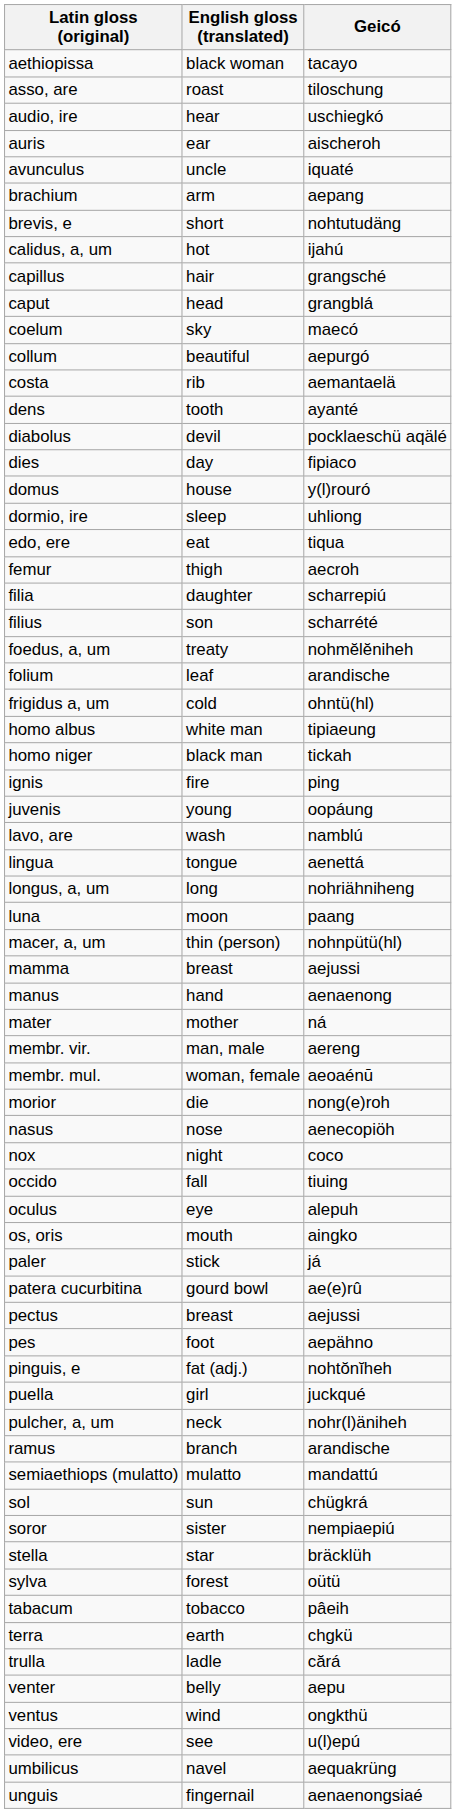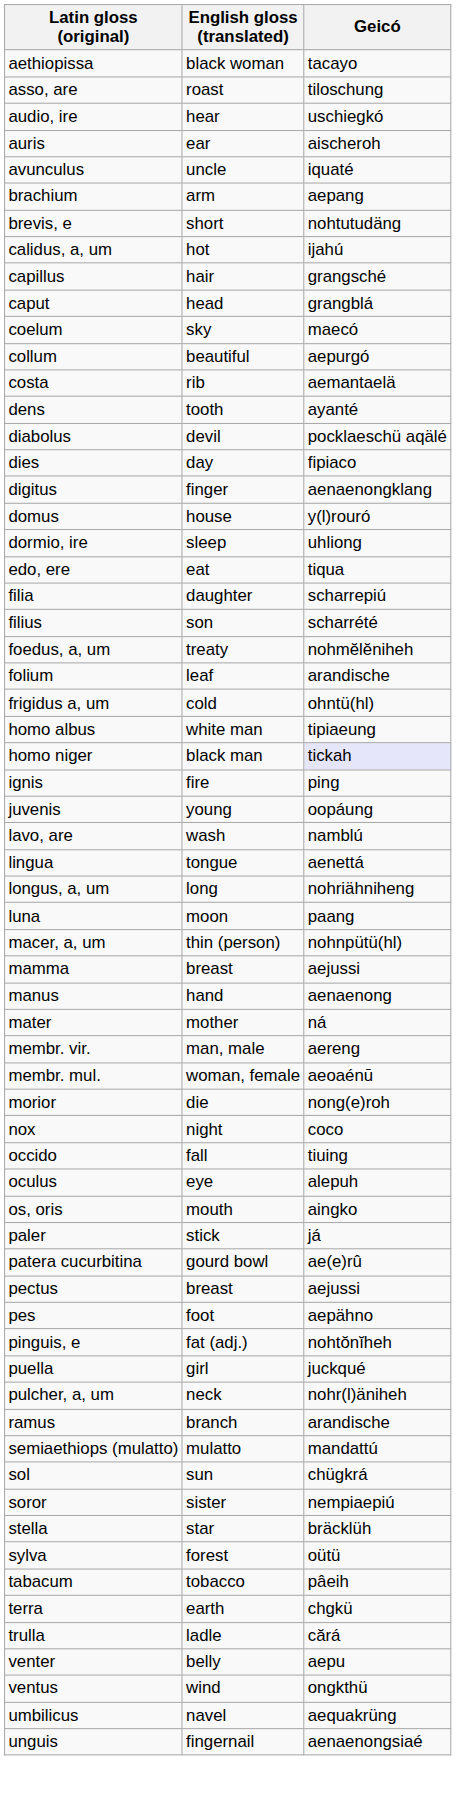+ row: digitus | finger | aenaenongklang
- row: femur | thigh | aecroh
homo niger | Geicó: no background -> lavender background
- row: nasus | nose | aenecopiöh
- row: video, ere | see | u(l)epú
